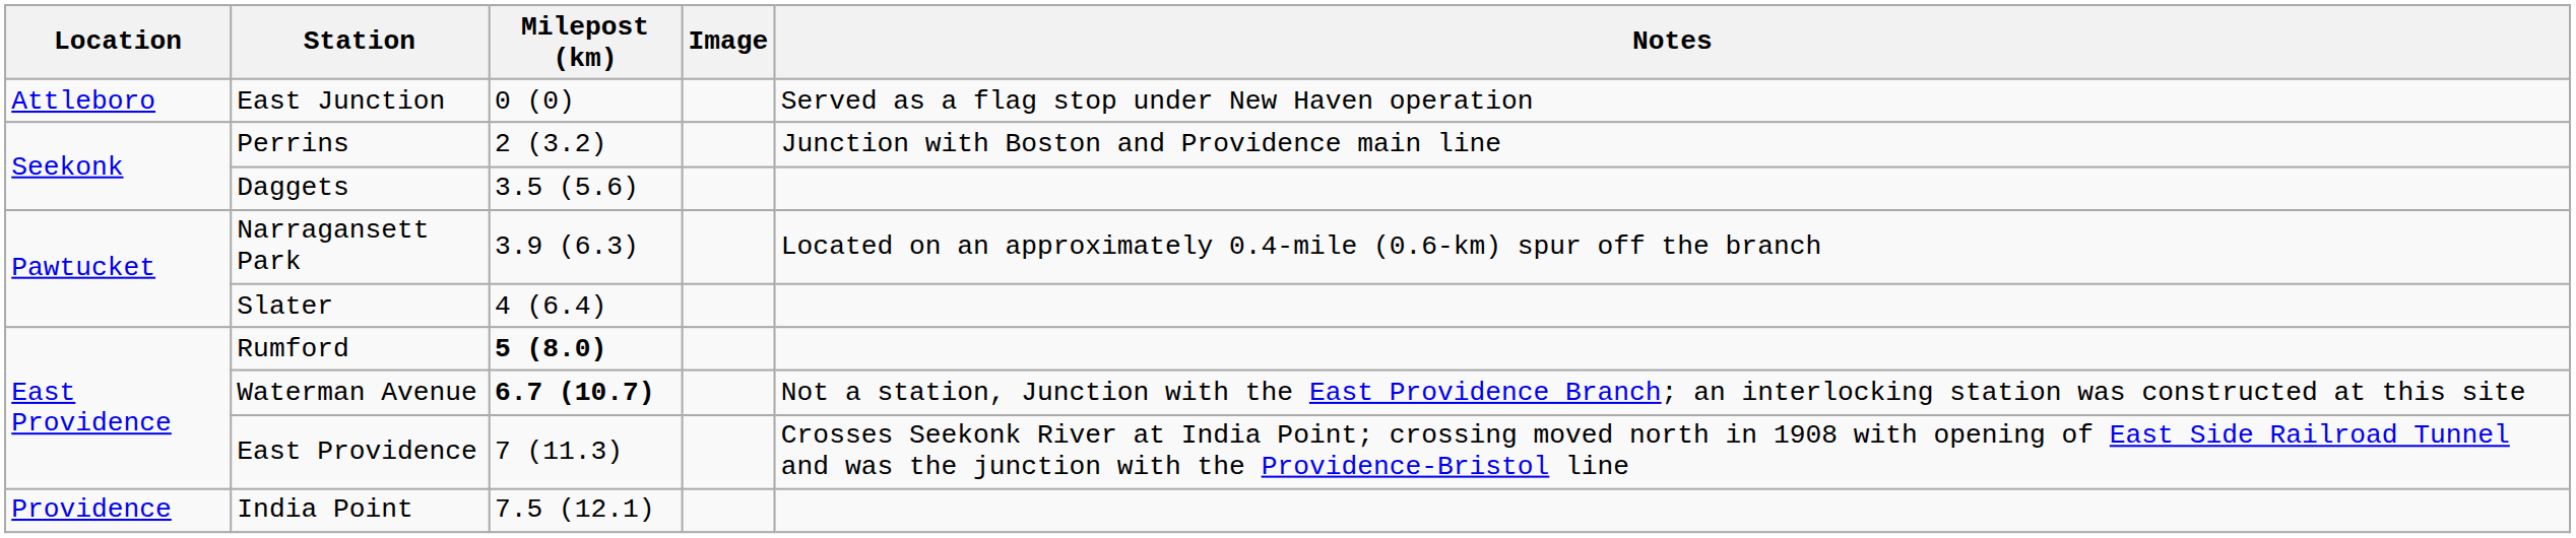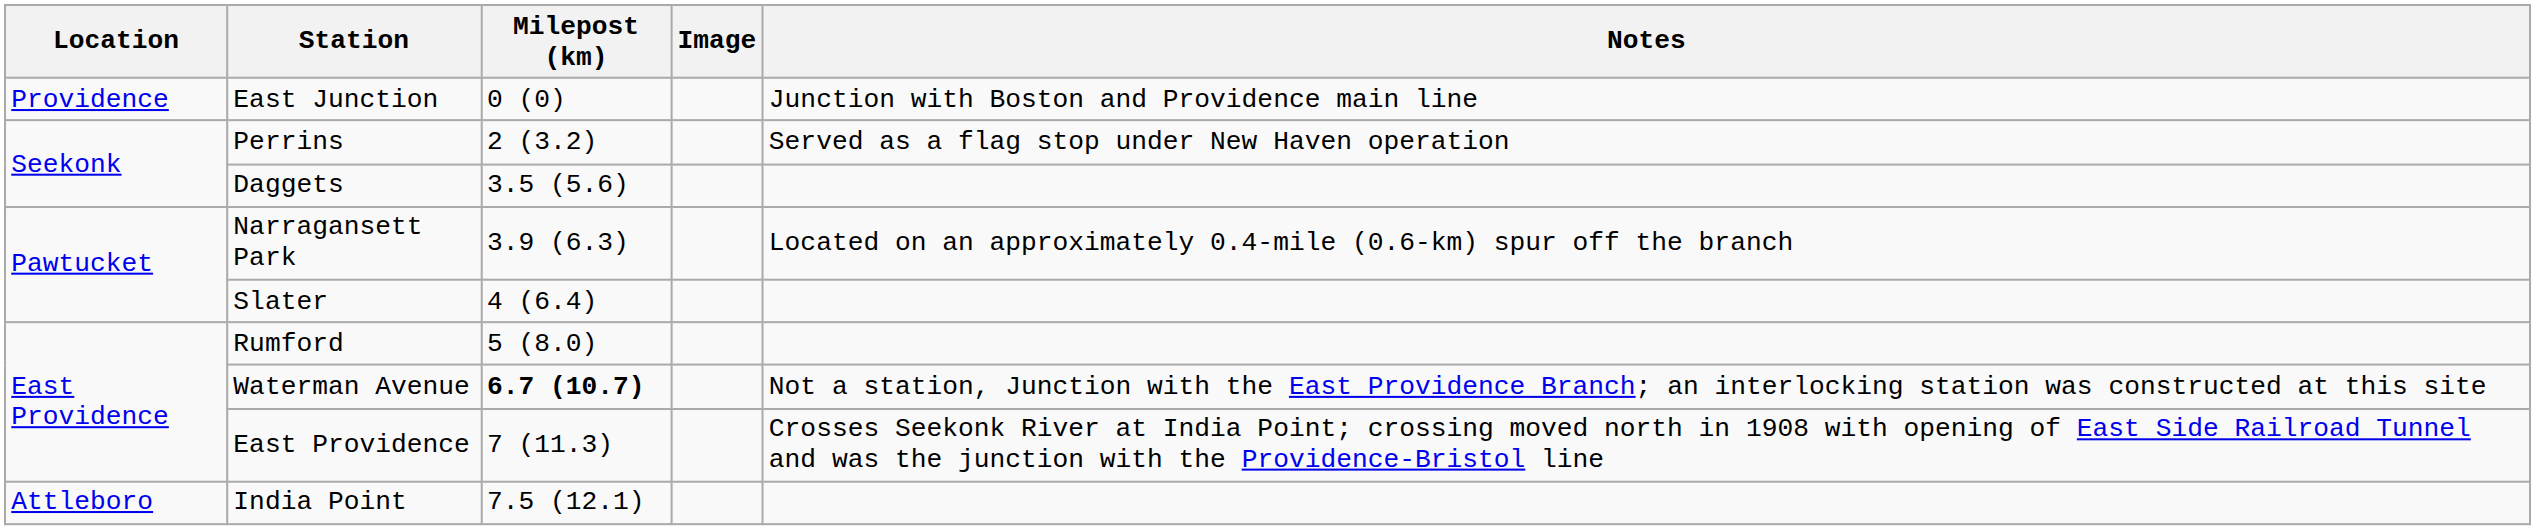East Junction | Location: Attleboro -> Providence
East Junction | Notes: Served as a flag stop under New Haven operation -> Junction with Boston and Providence main line
Perrins | Notes: Junction with Boston and Providence main line -> Served as a flag stop under New Haven operation
Rumford | Milepost (km): bold -> normal
India Point | Location: Providence -> Attleboro
